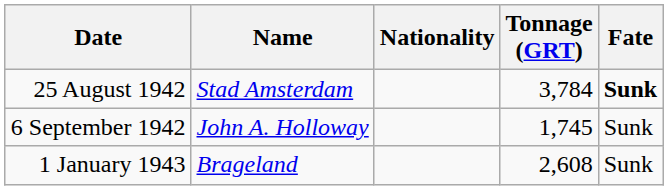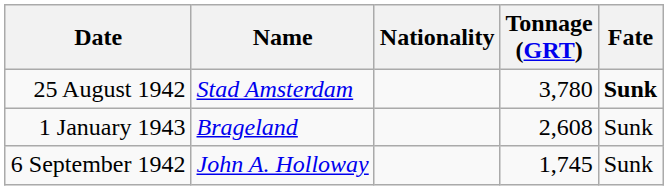25 August 1942 | Tonnage (GRT): 3,784 -> 3,780
rows swapped: 6 September 1942 <-> 1 January 1943
